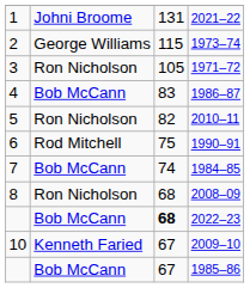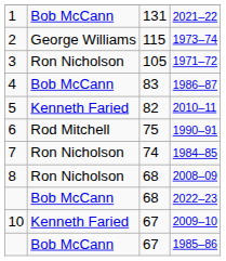2021–22 | column 2: Johni Broome -> Bob McCann
2010–11 | column 2: Ron Nicholson -> Kenneth Faried
1984–85 | column 2: Bob McCann -> Ron Nicholson
2022–23 | column 3: bold -> normal
